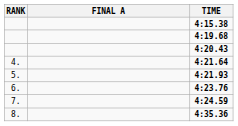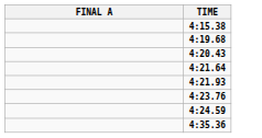- column: RANK | 4. | 5. | 6. | 7. | 8.
